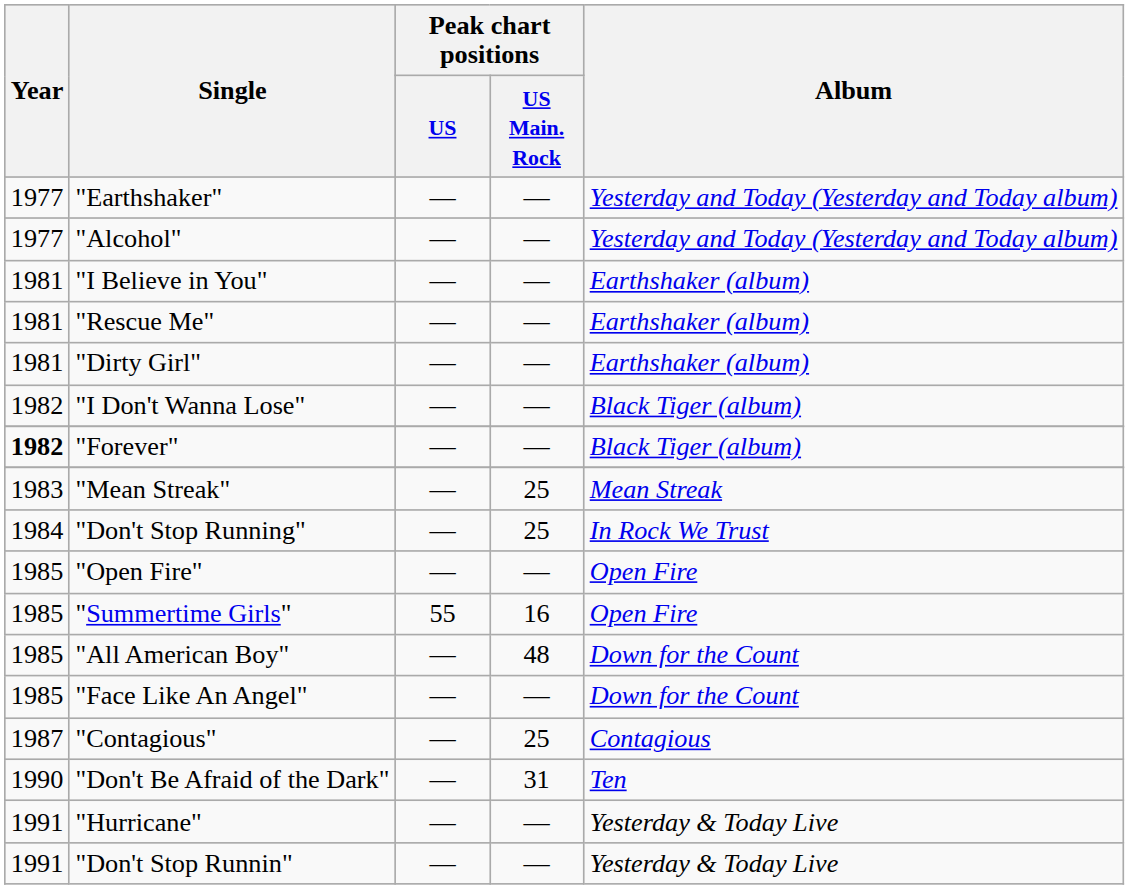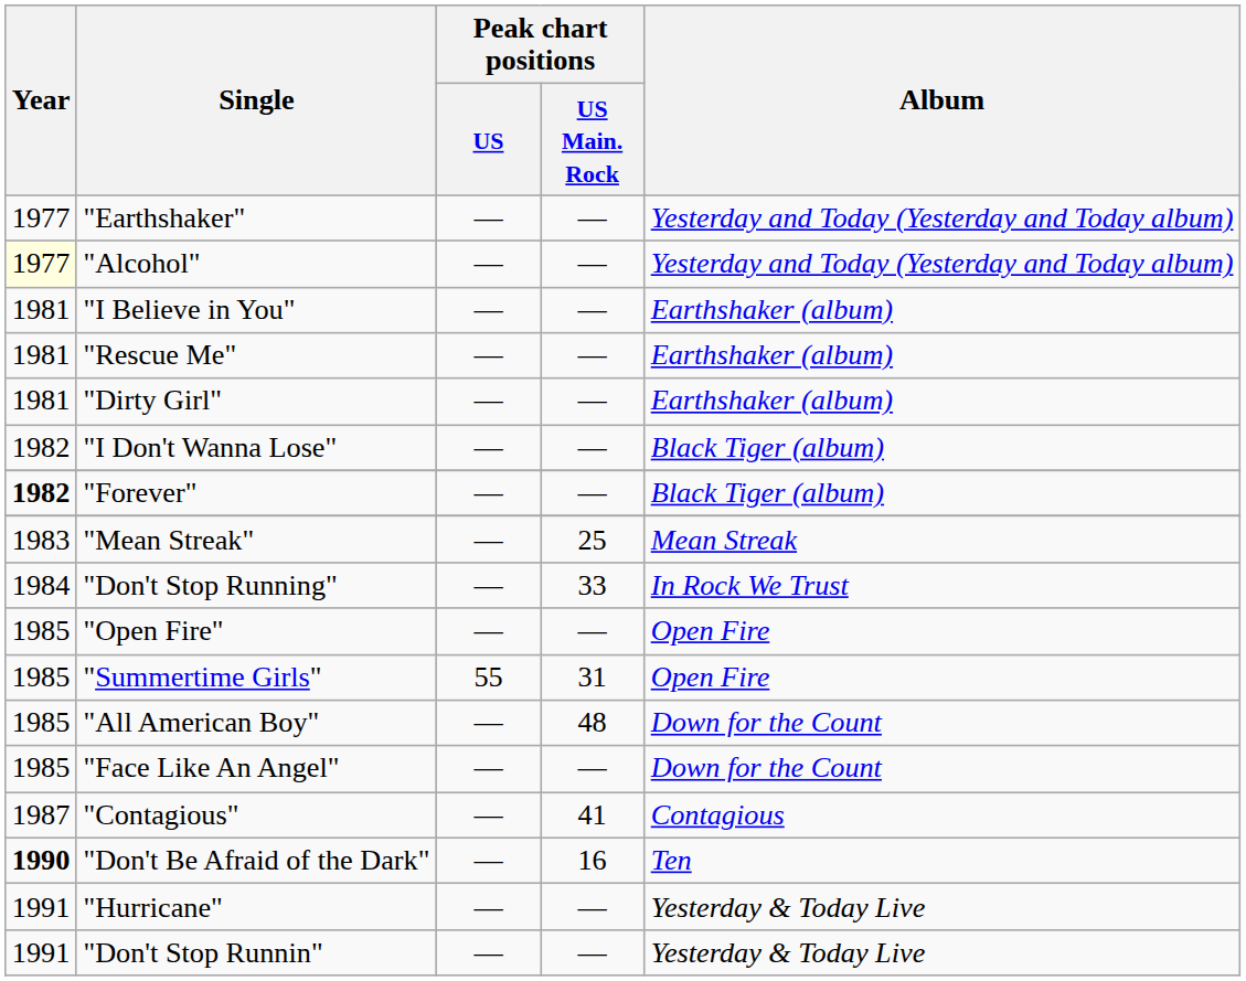"Alcohol" | Year: no background -> lightyellow background
"Don't Stop Running" | Peak chart positions / US Main. Rock: 25 -> 33
"Summertime Girls" | Peak chart positions / US Main. Rock: 16 -> 31
"Contagious" | Peak chart positions / US Main. Rock: 25 -> 41
"Don't Be Afraid of the Dark" | Year: normal -> bold
"Don't Be Afraid of the Dark" | Peak chart positions / US Main. Rock: 31 -> 16
